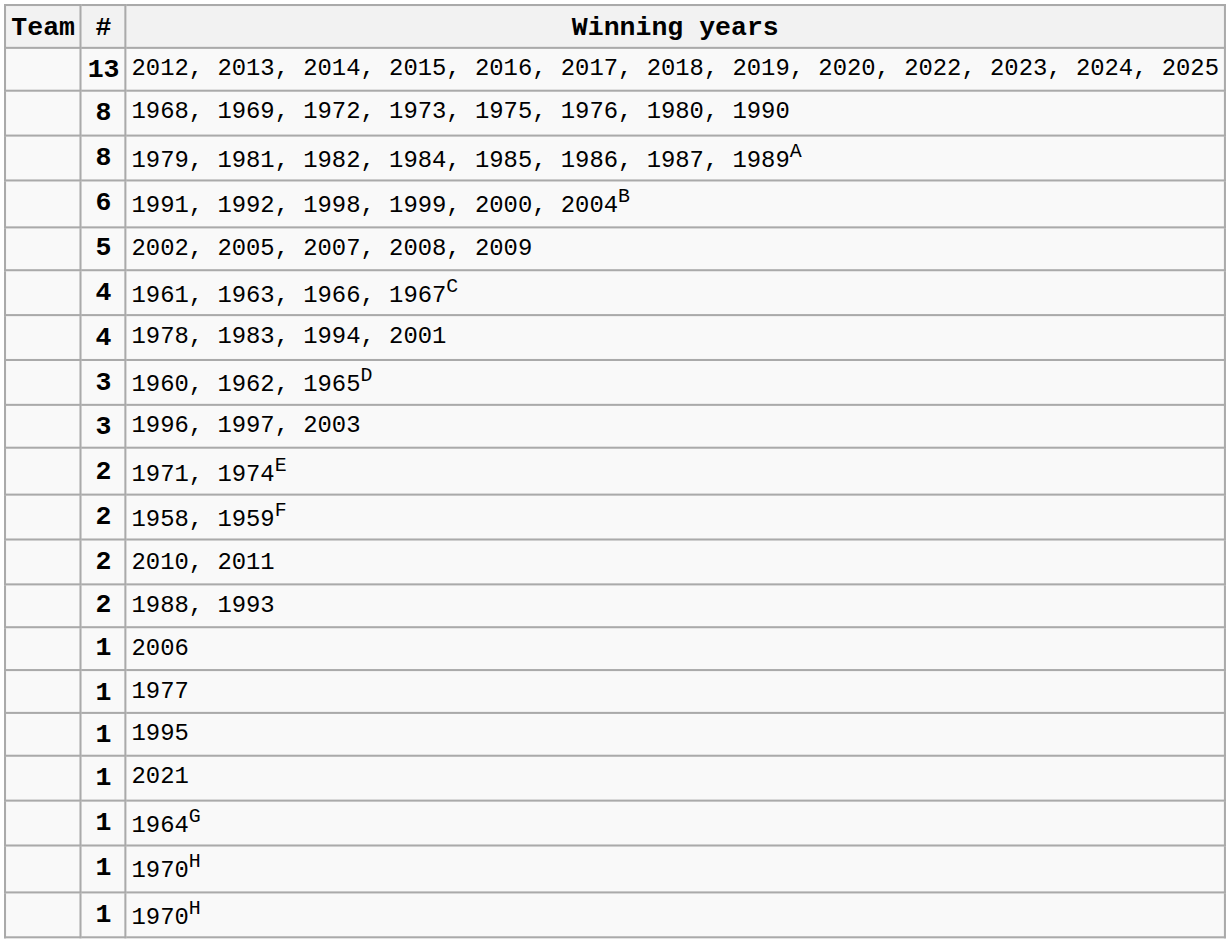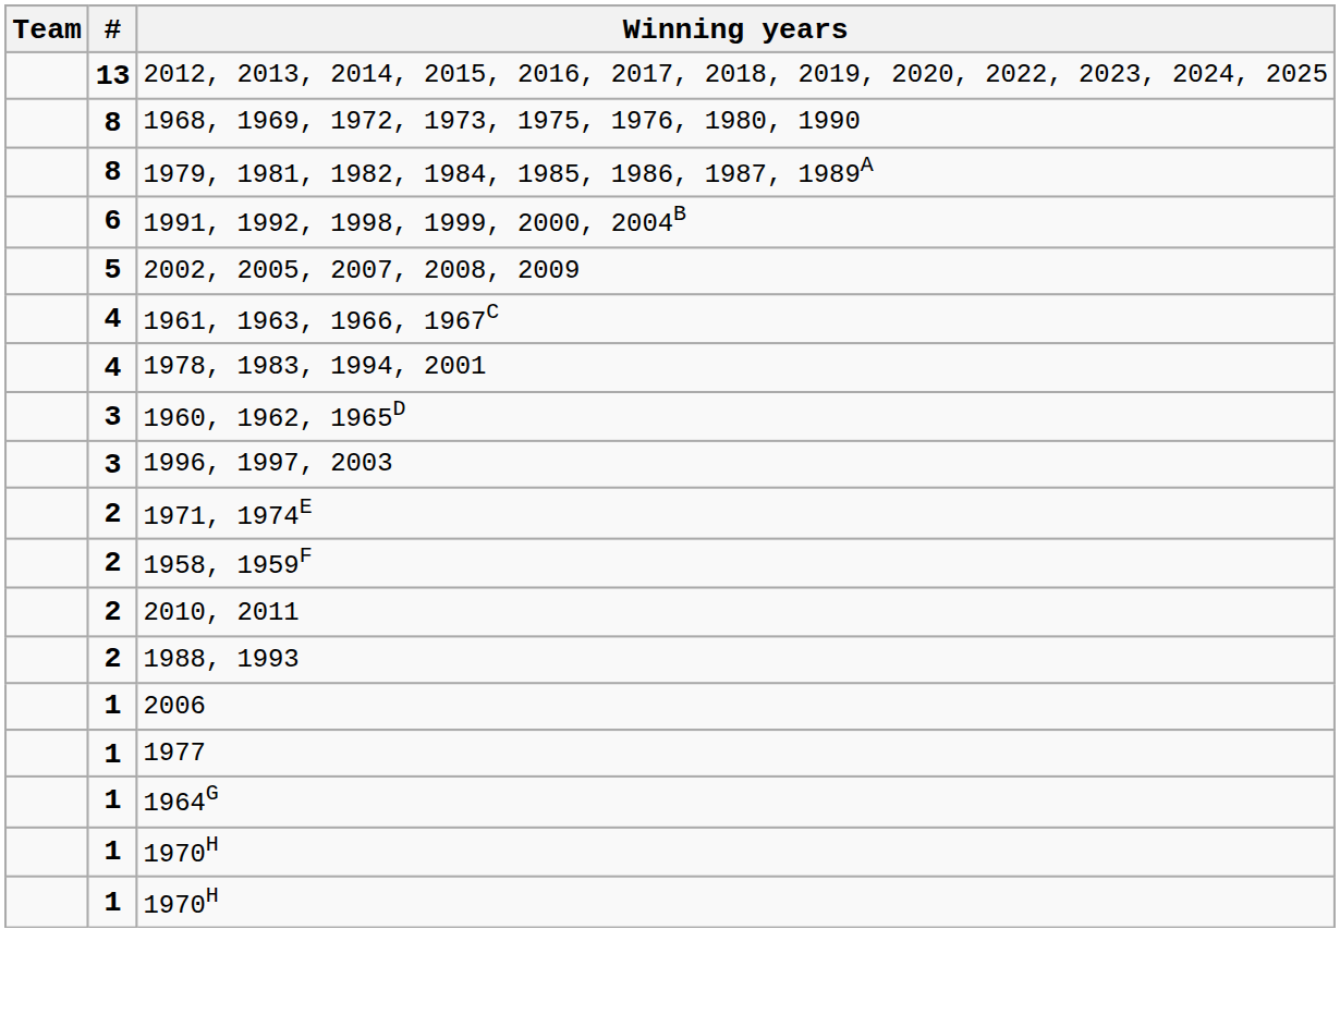- row: 1 | 1995
- row: 1 | 2021
